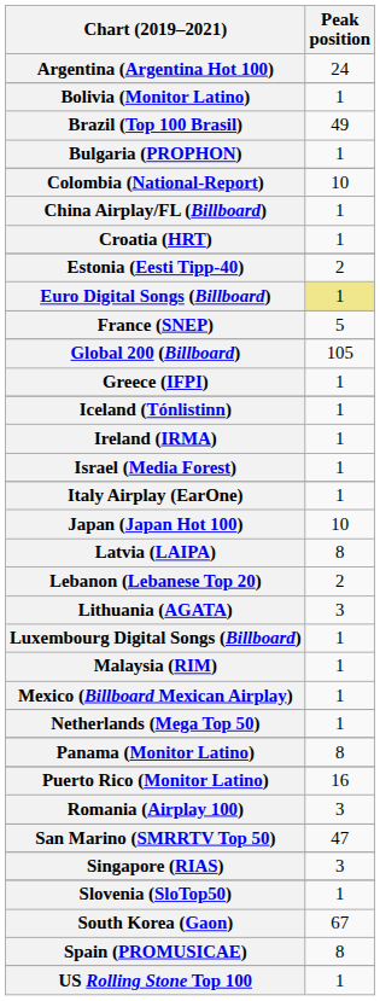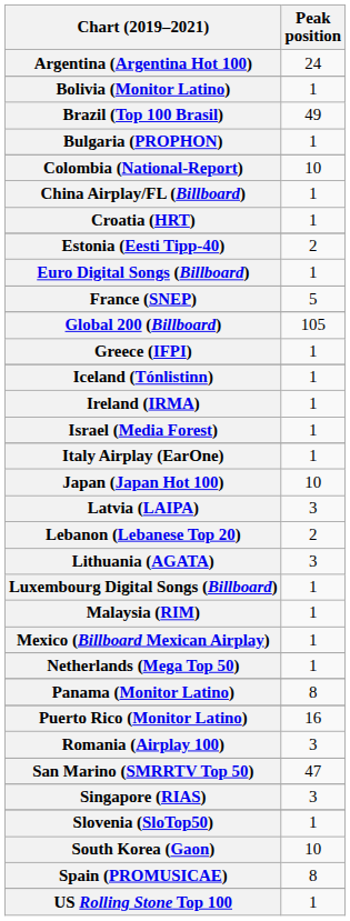Euro Digital Songs (Billboard) | Peak position: khaki background -> no background
Latvia (LAIPA) | Peak position: 8 -> 3
South Korea (Gaon) | Peak position: 67 -> 10
